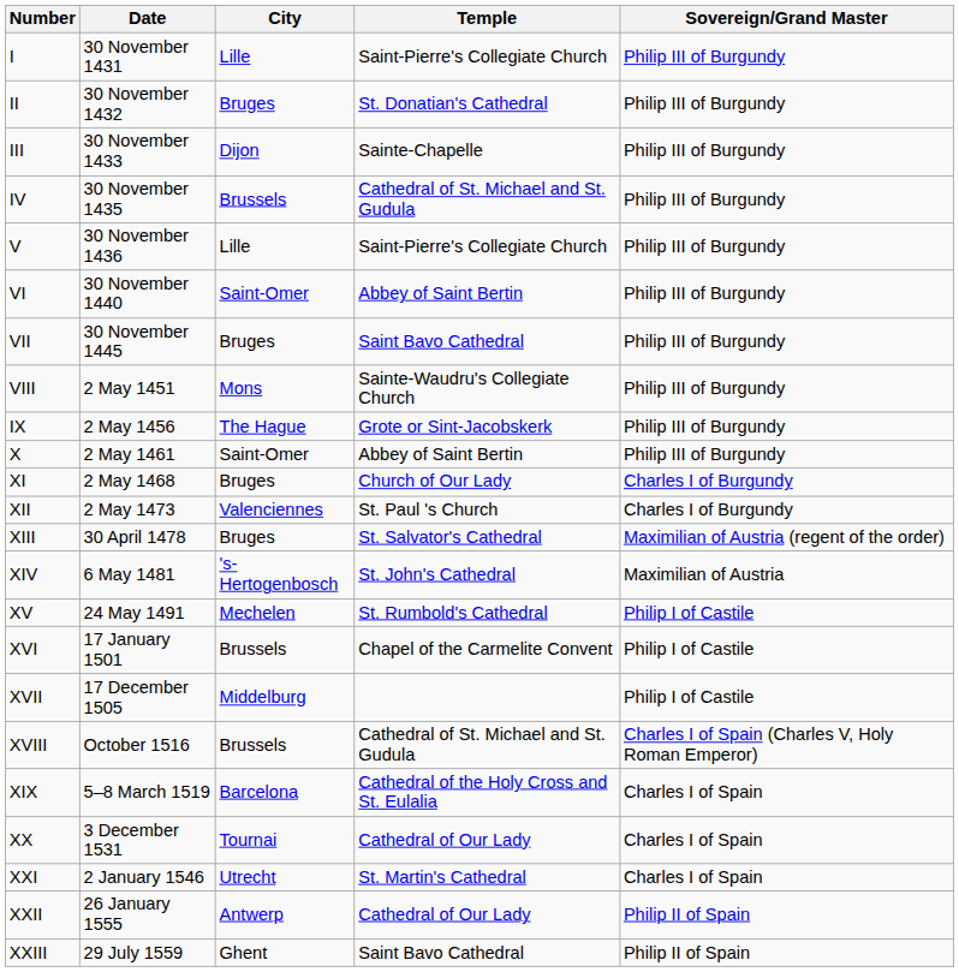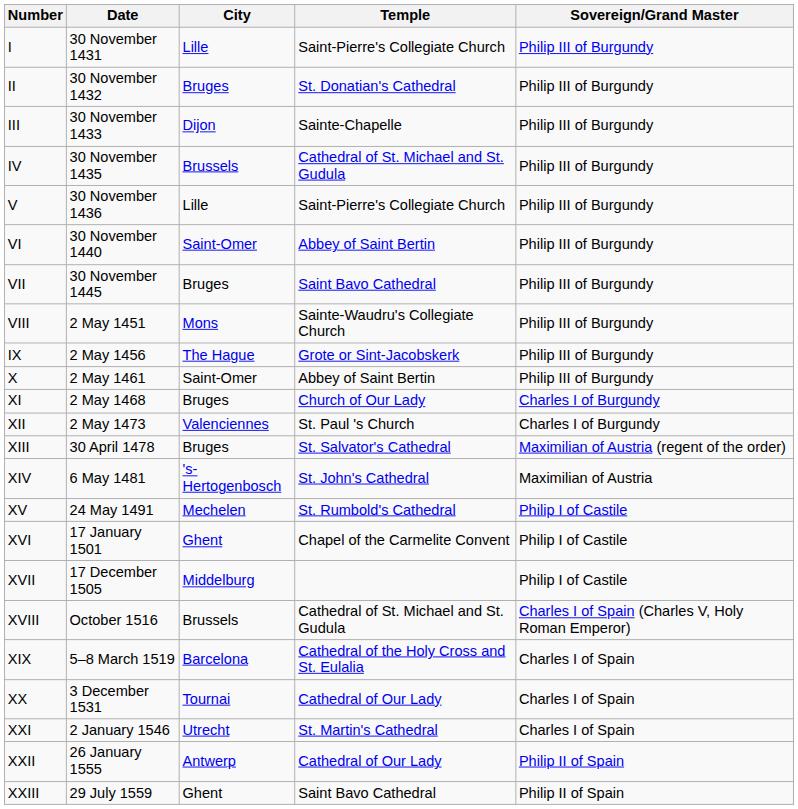XVI | City: Brussels -> Ghent
